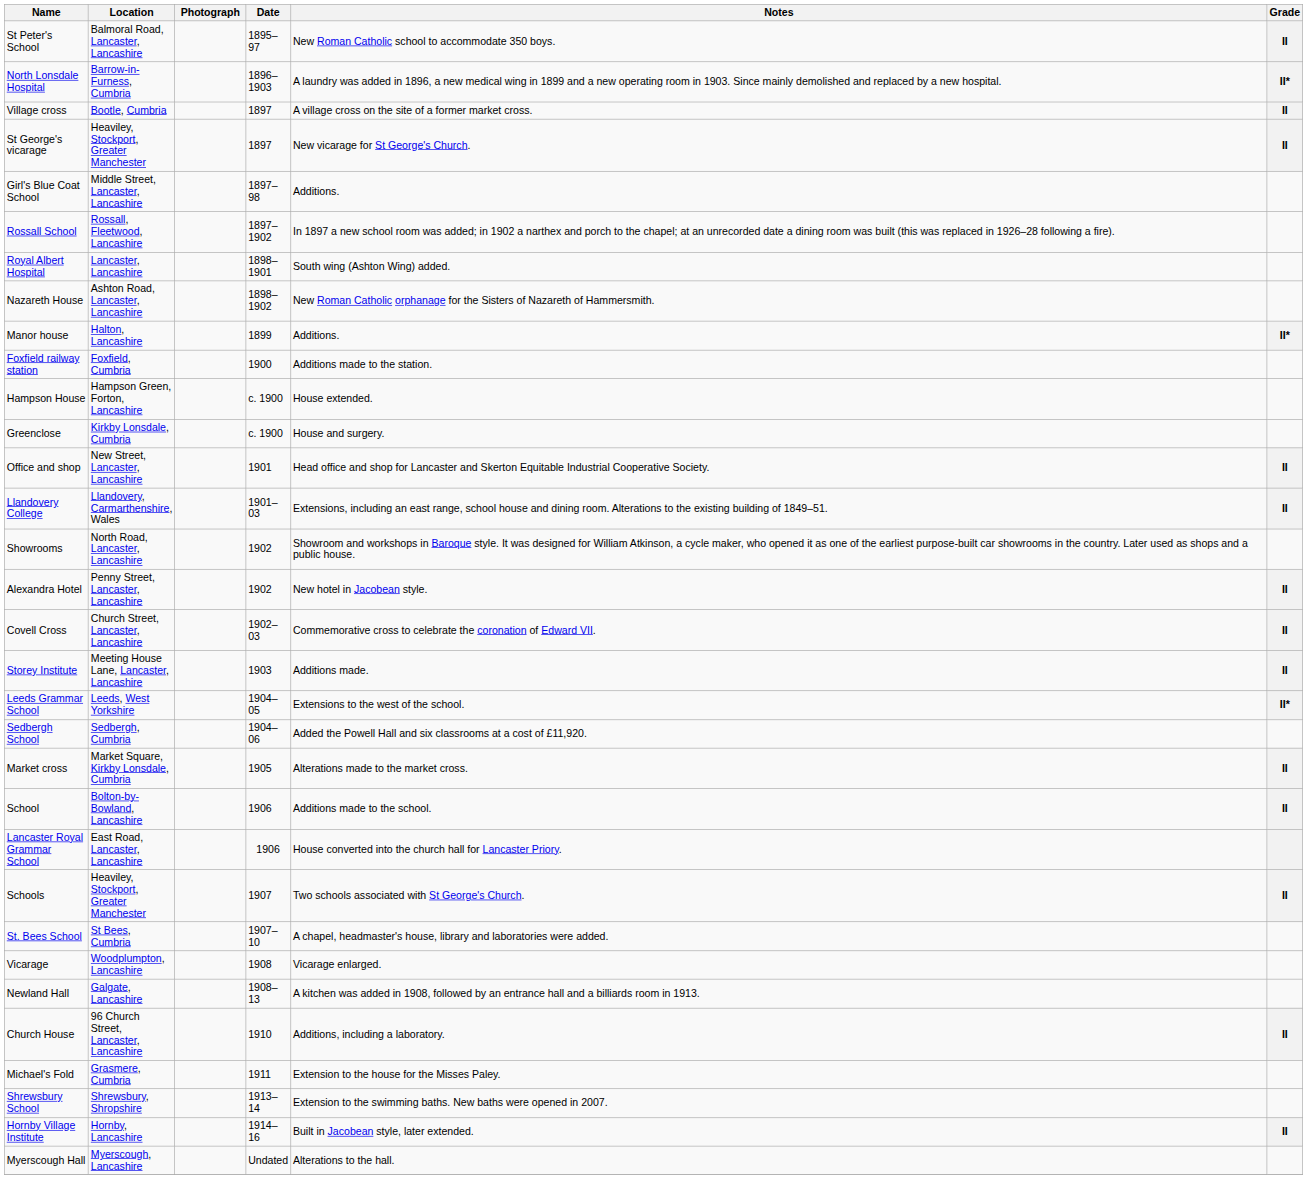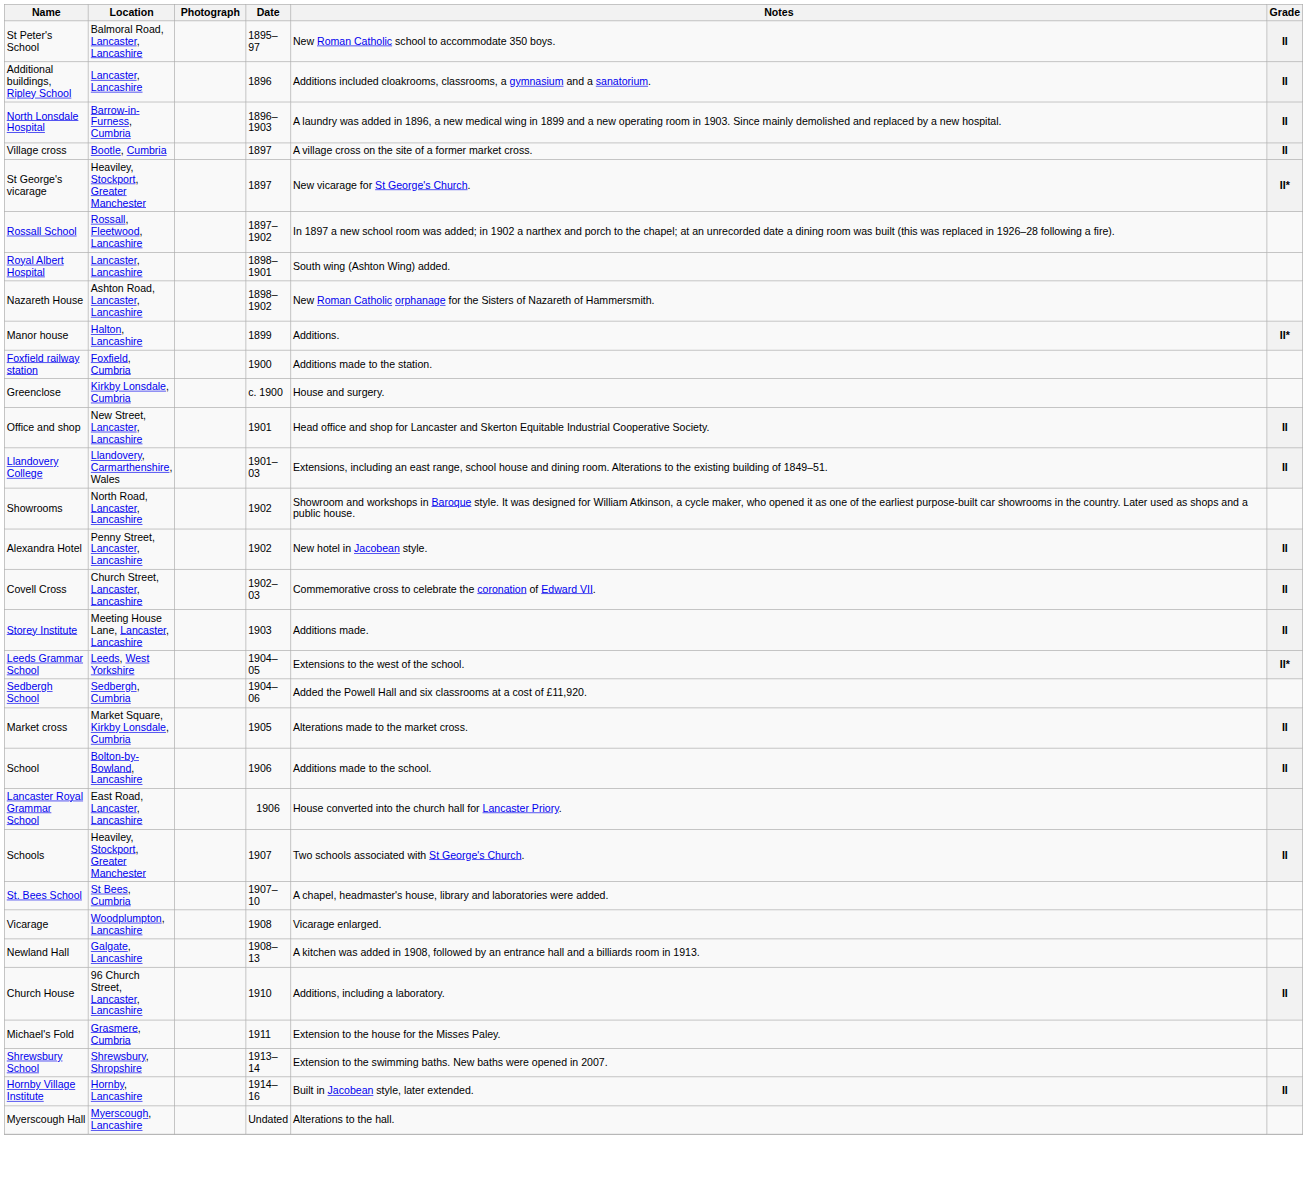+ row: Additional buildings, Ripley School | Lancaster, Lancashire | 1896 | Additions included cloakrooms, classrooms, a gymnasium and a sanatorium. | II
North Lonsdale Hospital | Grade: II* -> II
St George's vicarage | Grade: II -> II*
- row: Girl's Blue Coat School | Middle Street, Lancaster, Lancashire | 1897–98 | Additions.
- row: Hampson House | Hampson Green, Forton, Lancashire | c. 1900 | House extended.
